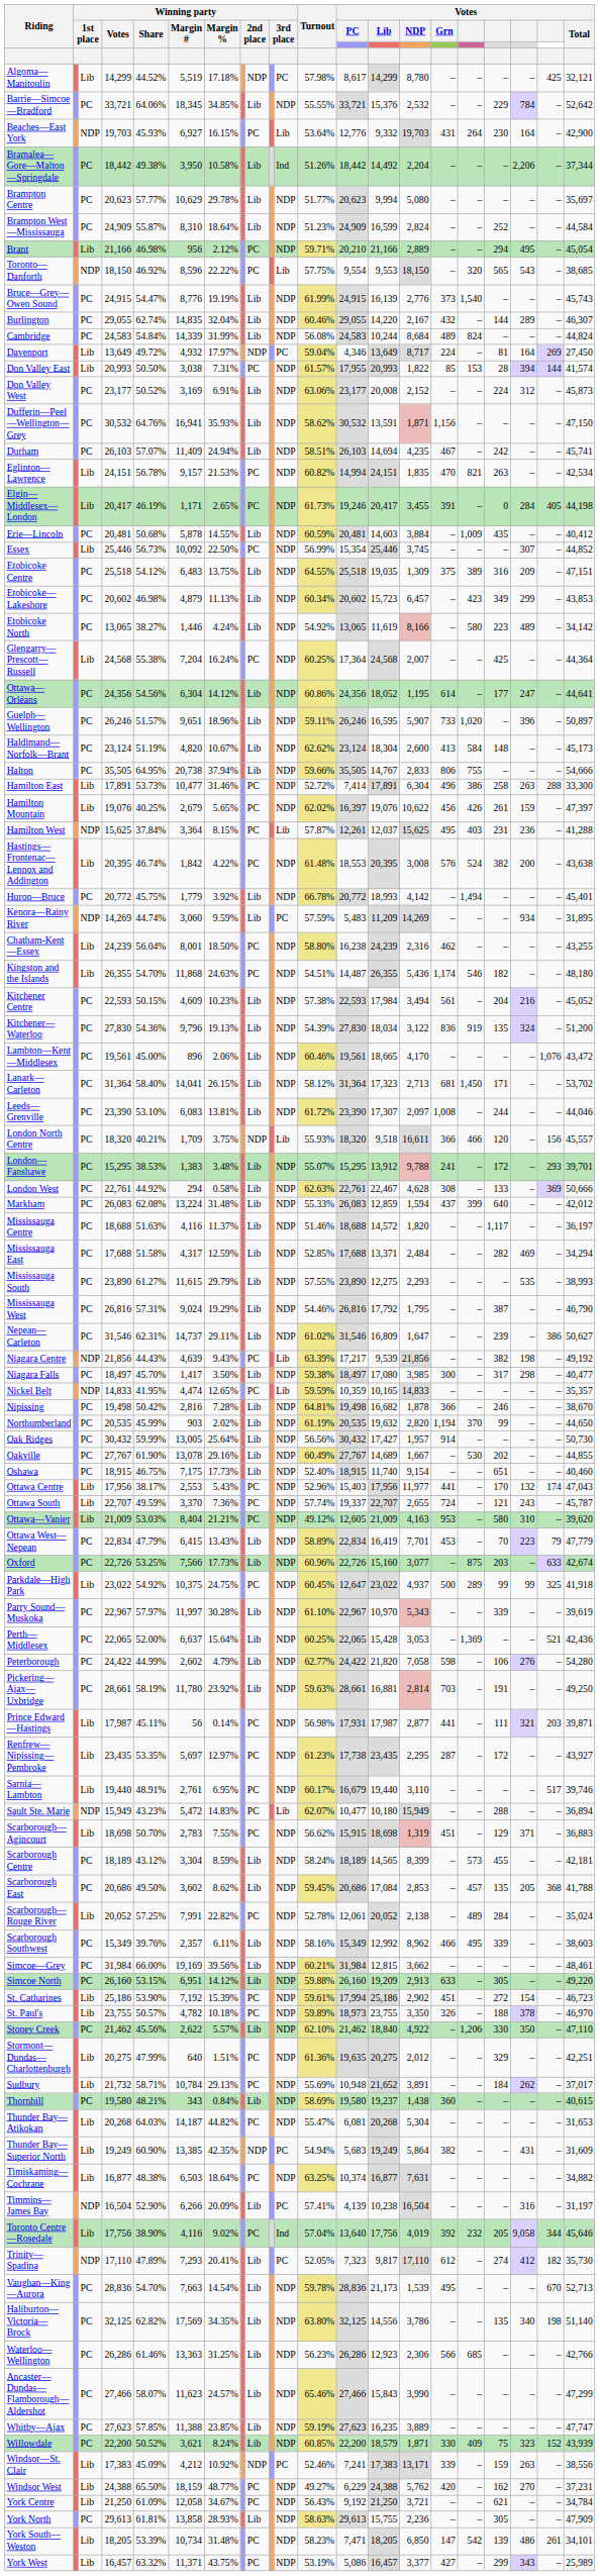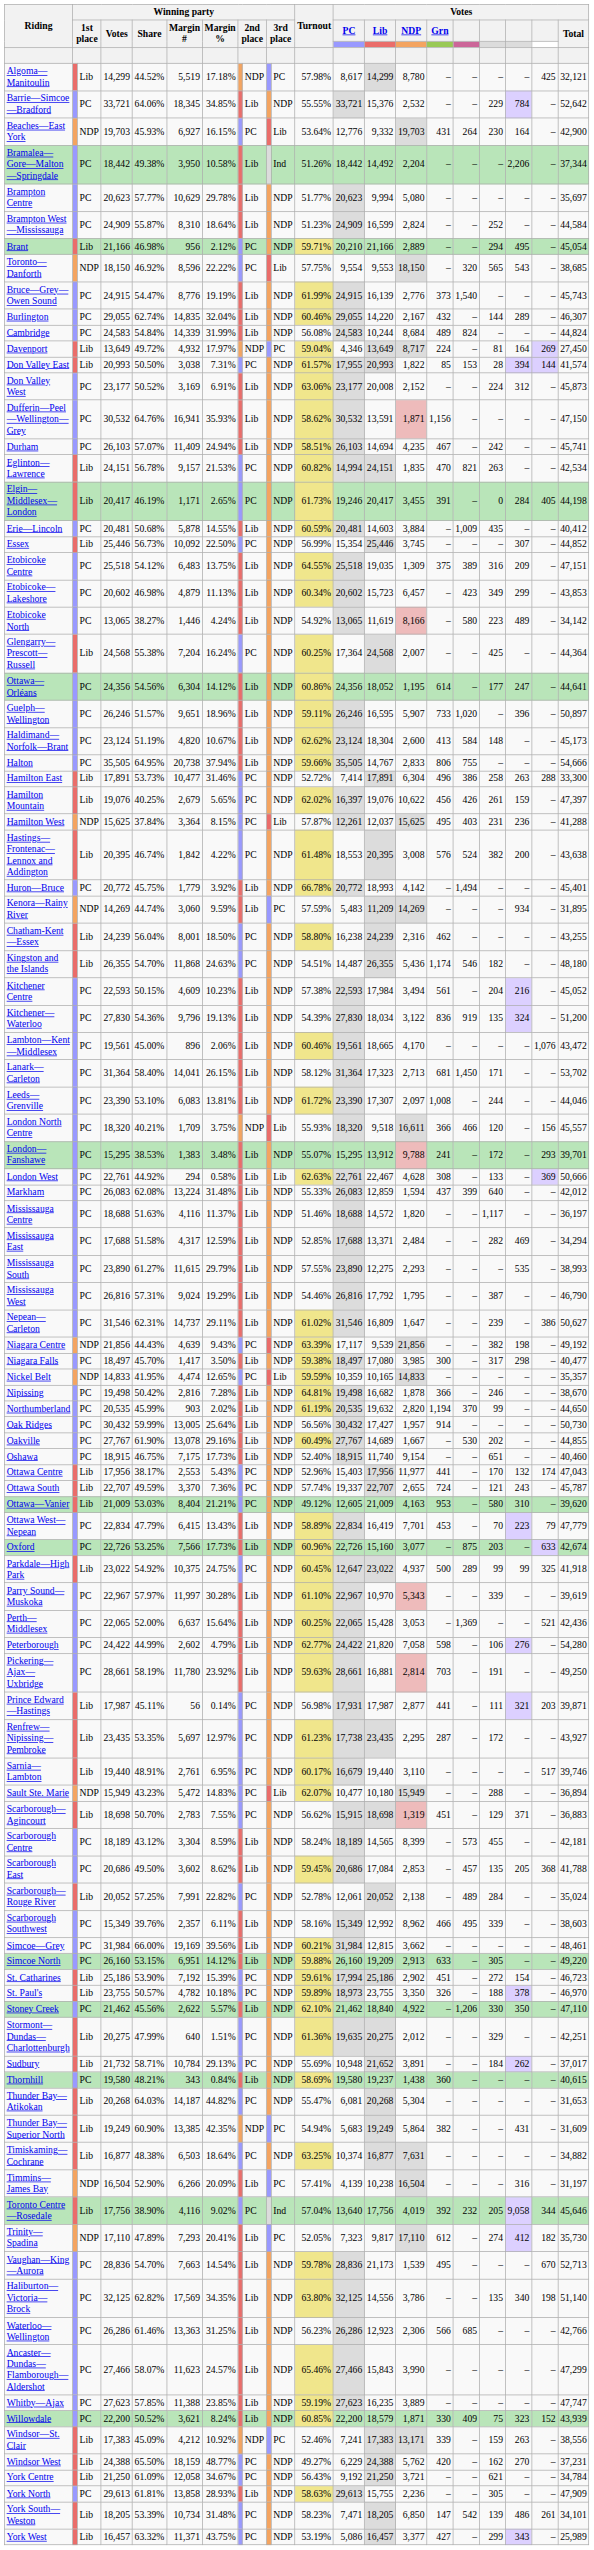London West | column 11: NDP -> Lib
Niagara Centre | column 11: Lib -> NDP
Niagara Centre | Votes / PC: 17,217 -> 17,117
